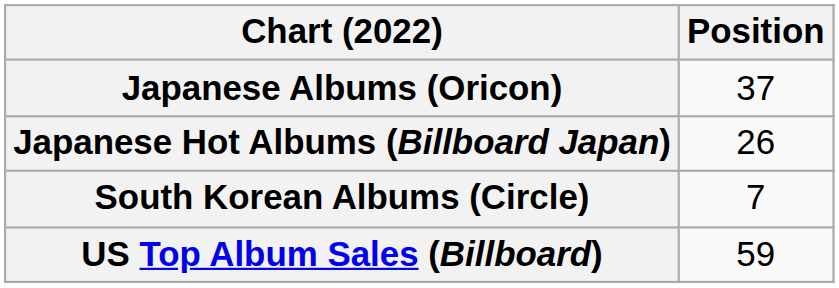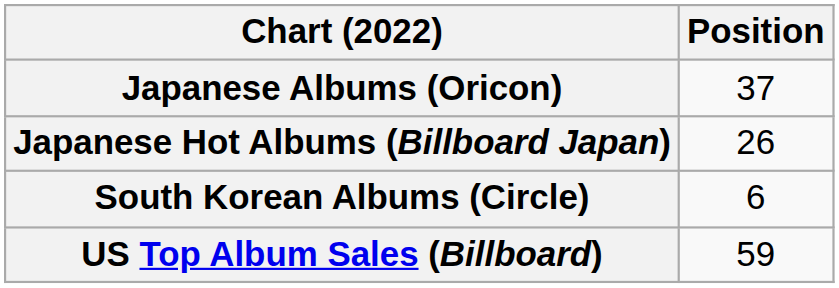South Korean Albums (Circle) | Position: 7 -> 6
